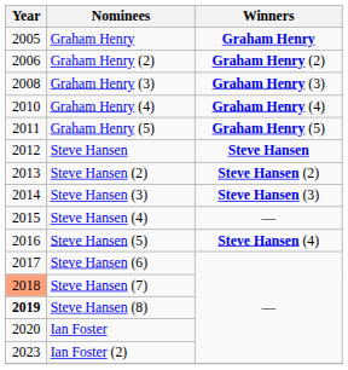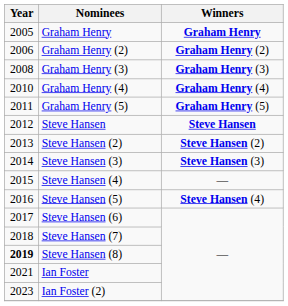Steve Hansen (7) | Year: lightsalmon background -> no background
Ian Foster | Year: 2020 -> 2021
